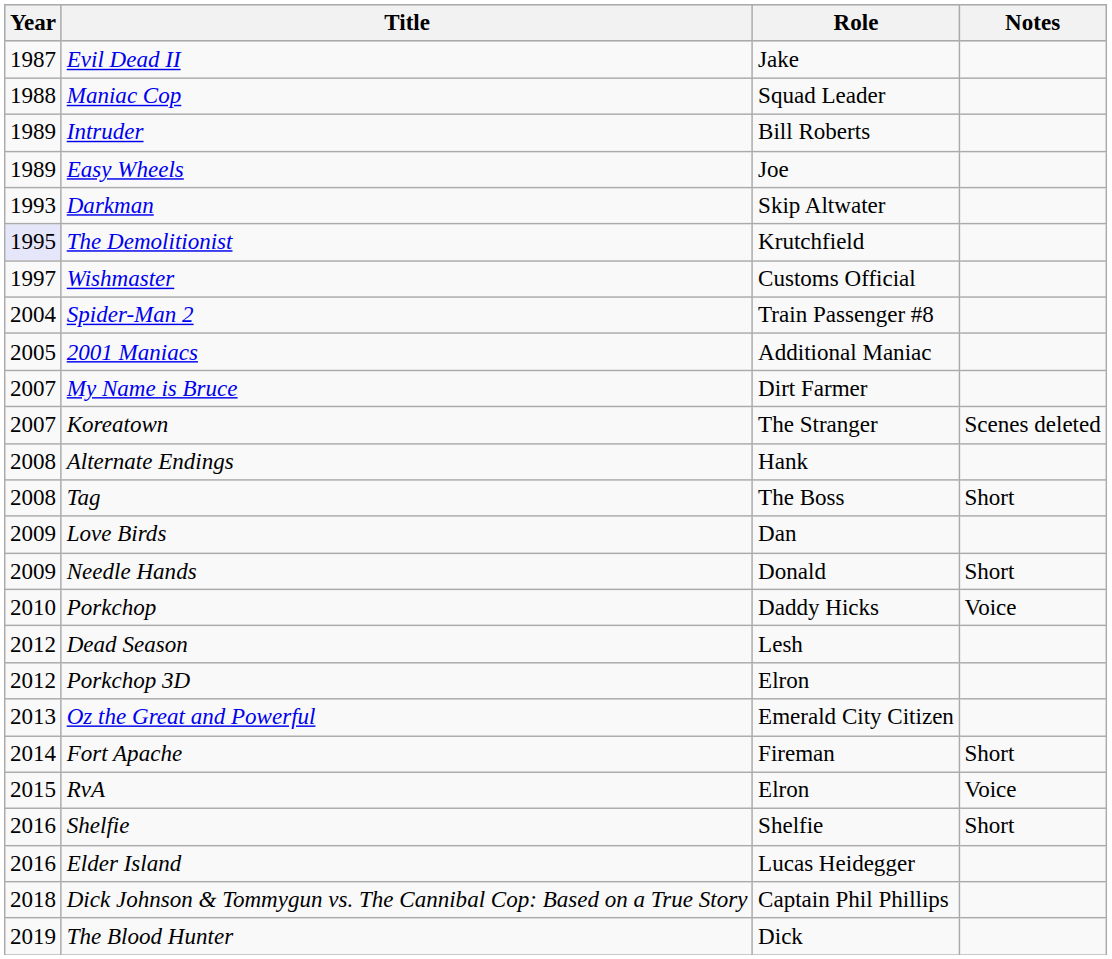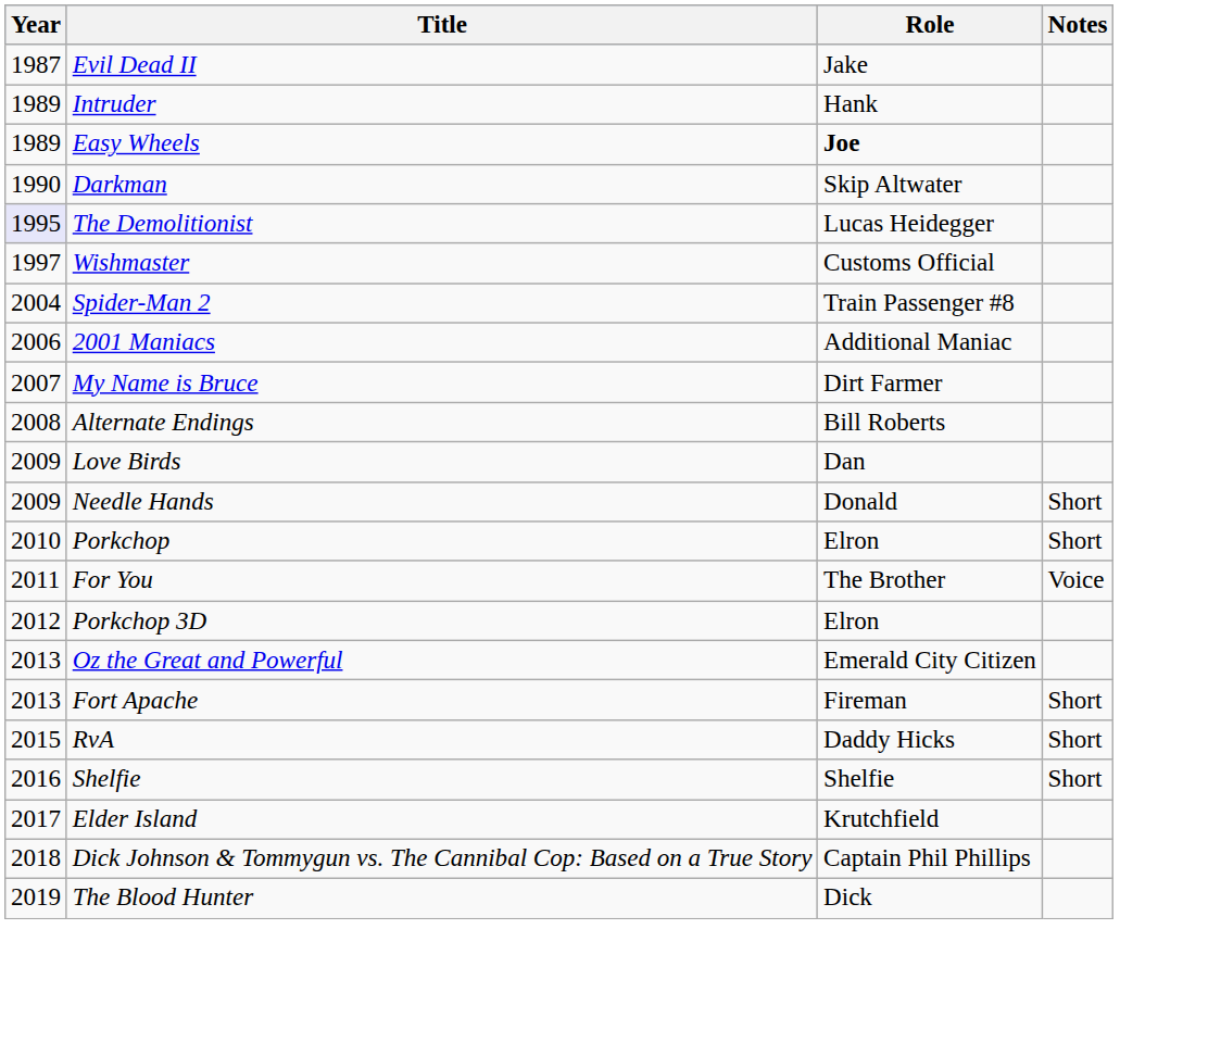- row: 1988 | Maniac Cop | Squad Leader
Intruder | Role: Bill Roberts -> Hank
Easy Wheels | Role: normal -> bold
Darkman | Year: 1993 -> 1990
The Demolitionist | Role: Krutchfield -> Lucas Heidegger
2001 Maniacs | Year: 2005 -> 2006
- row: 2007 | Koreatown | The Stranger | Scenes deleted
Alternate Endings | Role: Hank -> Bill Roberts
- row: 2008 | Tag | The Boss | Short
Porkchop | Role: Daddy Hicks -> Elron
Porkchop | Notes: Voice -> Short
+ row: 2011 | For You | The Brother | Voice
- row: 2012 | Dead Season | Lesh
Fort Apache | Year: 2014 -> 2013
RvA | Role: Elron -> Daddy Hicks
RvA | Notes: Voice -> Short
Elder Island | Year: 2016 -> 2017
Elder Island | Role: Lucas Heidegger -> Krutchfield
